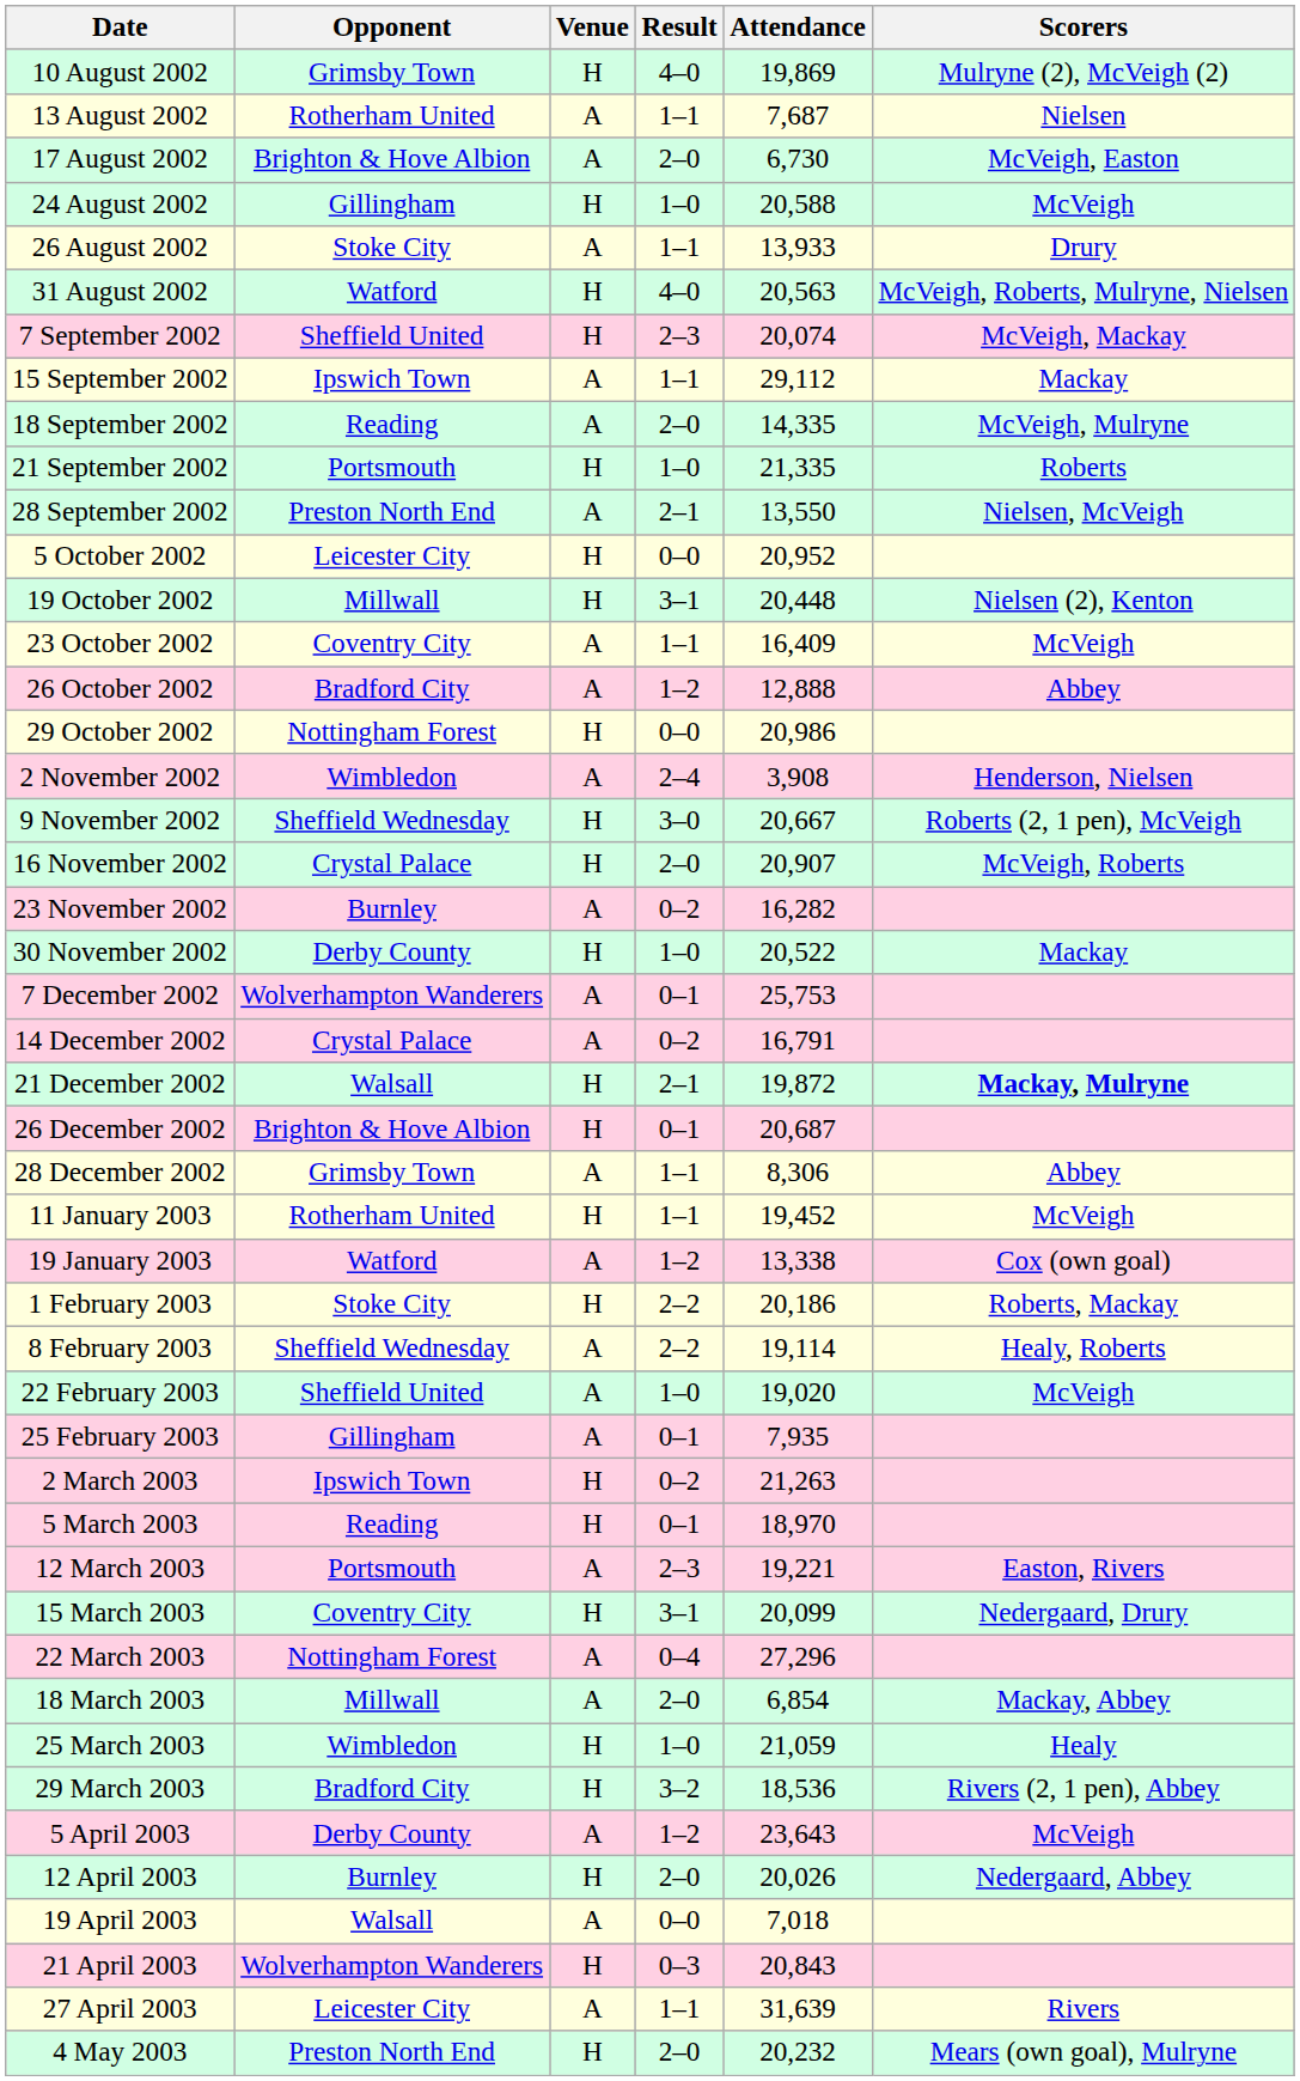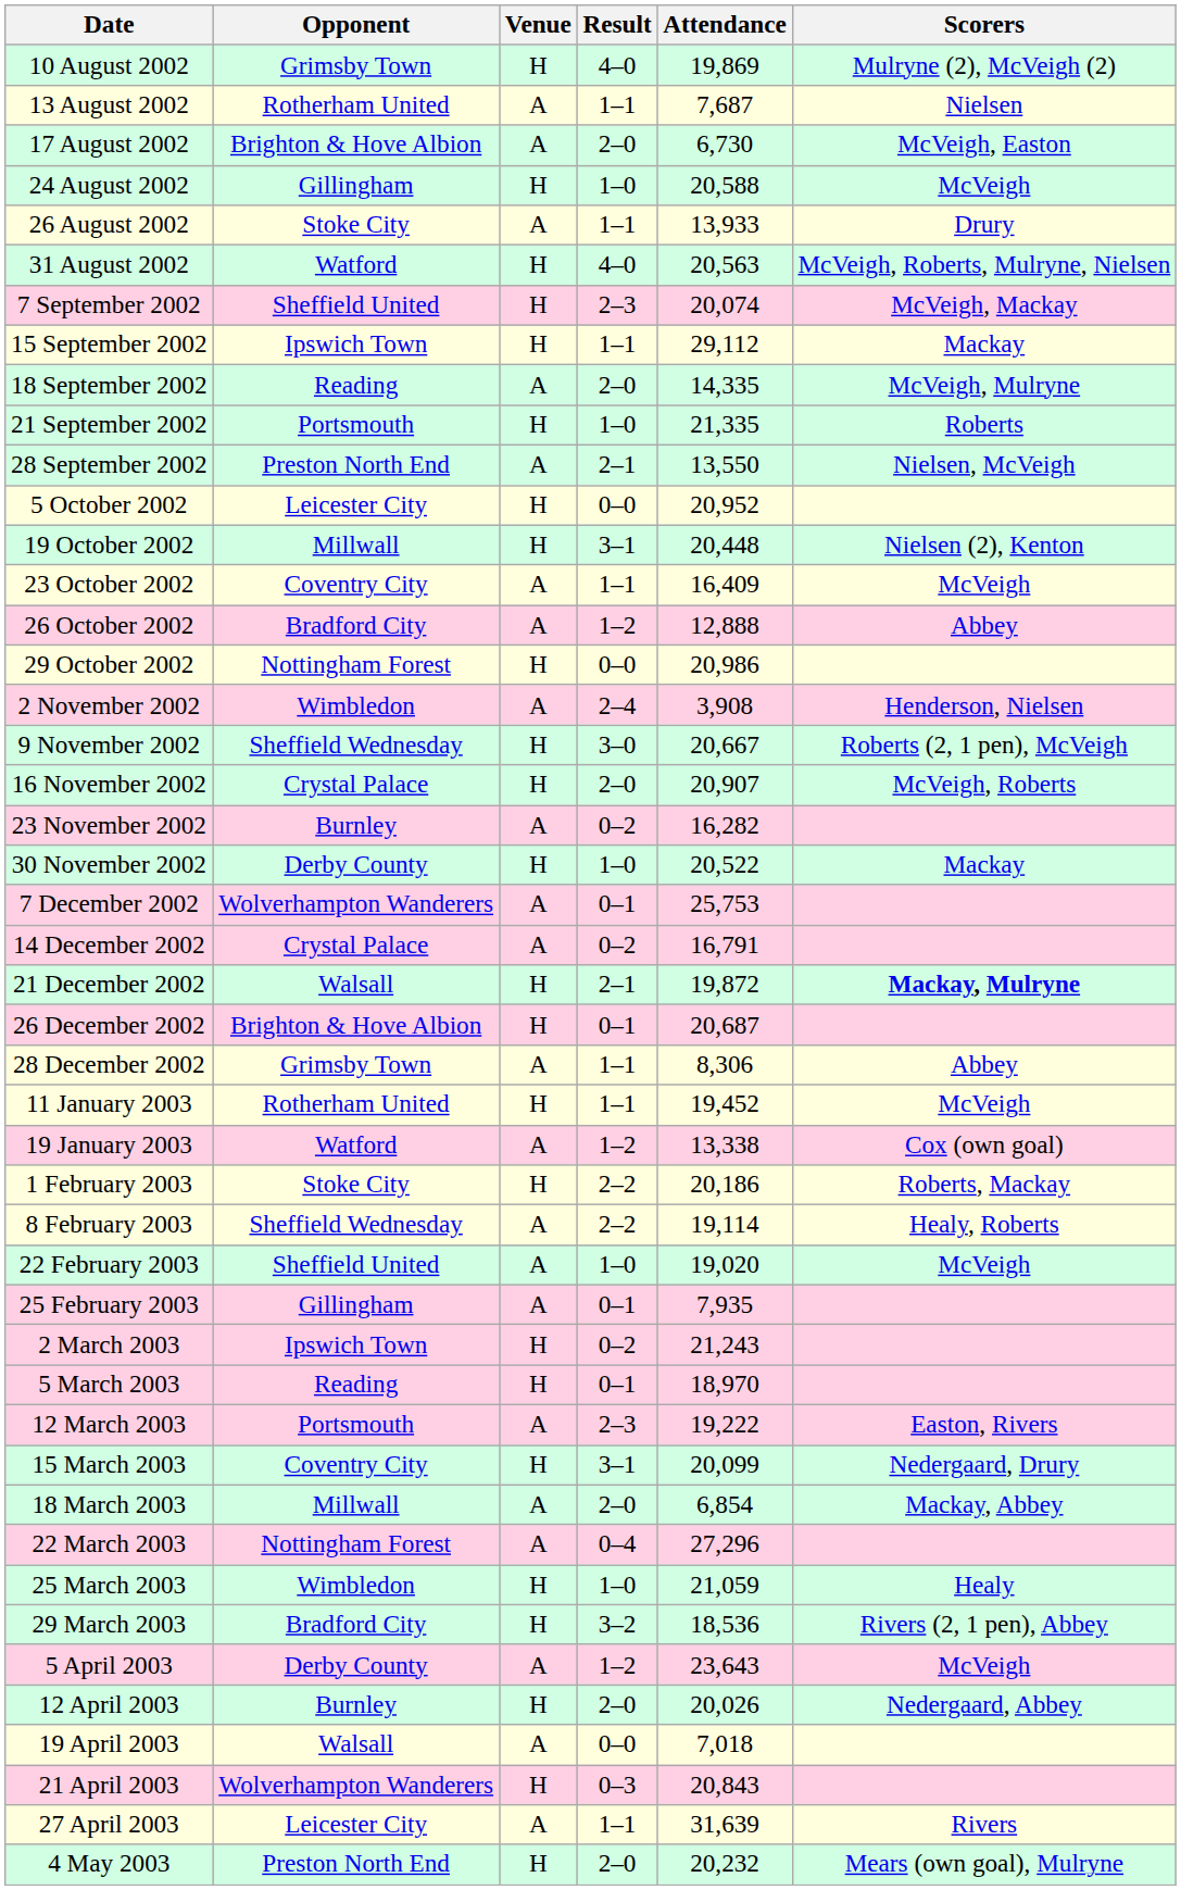15 September 2002 | Venue: A -> H
2 March 2003 | Attendance: 21,263 -> 21,243
12 March 2003 | Attendance: 19,221 -> 19,222
rows swapped: 18 March 2003 <-> 22 March 2003
